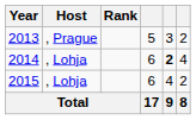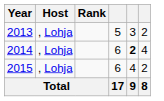2013 | Host: , Prague -> , Lohja
